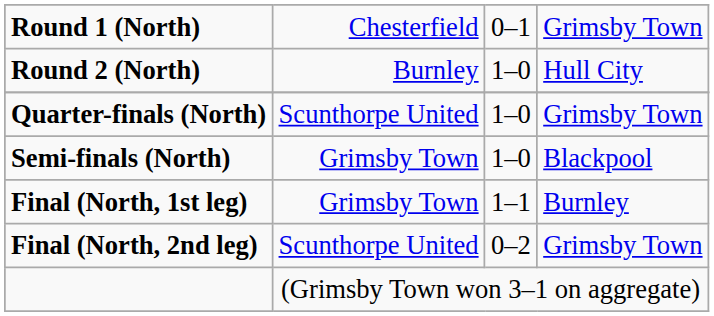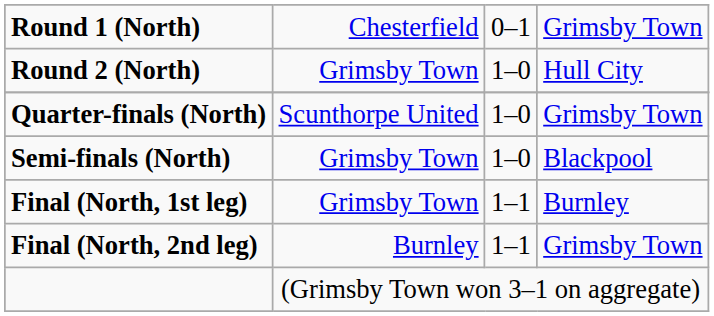Round 2 (North) | column 2: Burnley -> Grimsby Town
Final (North, 2nd leg) | column 2: Scunthorpe United -> Burnley
Final (North, 2nd leg) | column 3: 0–2 -> 1–1
